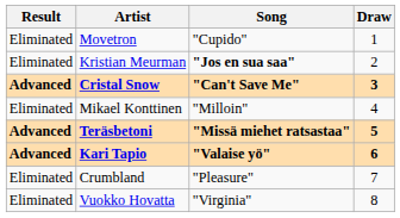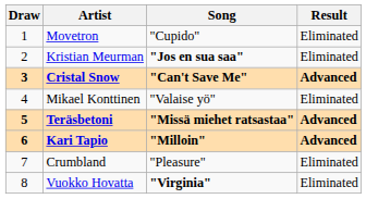columns swapped: Draw <-> Result
Mikael Konttinen | Song: "Milloin" -> "Valaise yö"
Kari Tapio | Song: "Valaise yö" -> "Milloin"
Vuokko Hovatta | Song: normal -> bold
